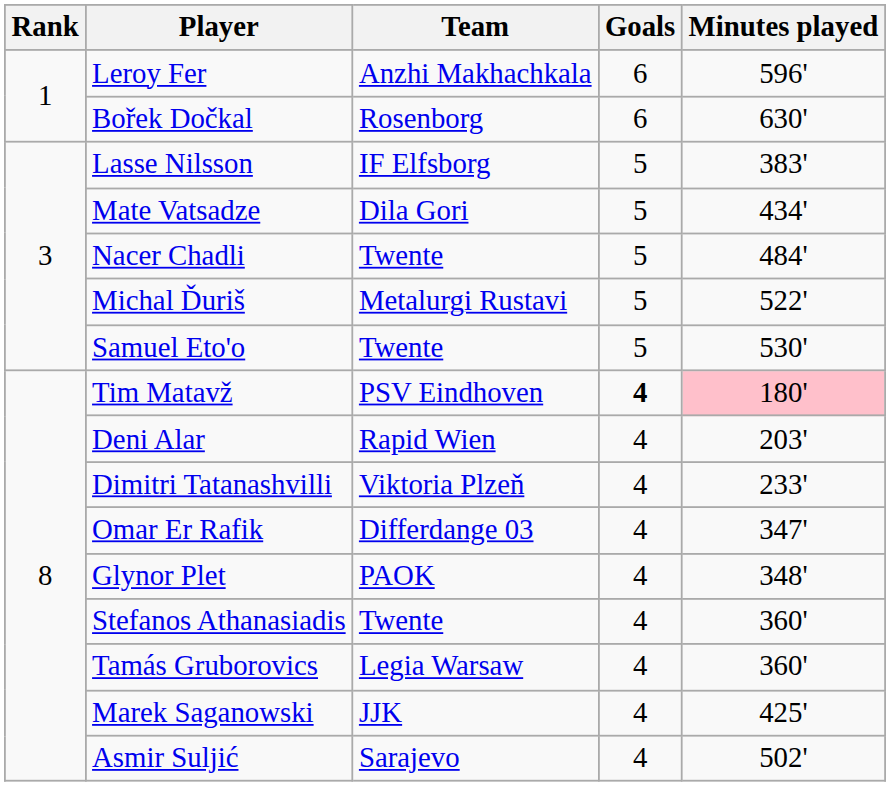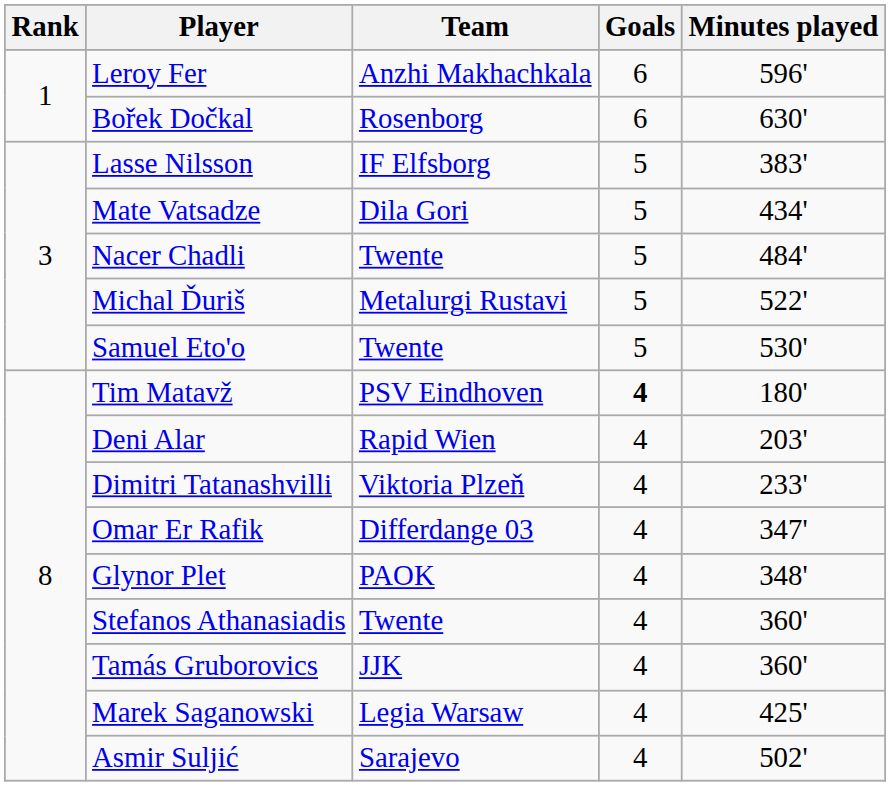Tim Matavž | Minutes played: pink background -> no background
Tamás Gruborovics | Team: Legia Warsaw -> JJK
Marek Saganowski | Team: JJK -> Legia Warsaw
